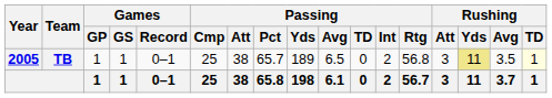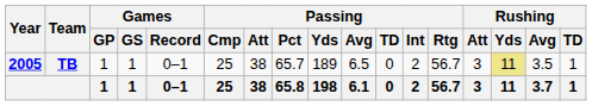TB | Passing / Rtg: 56.8 -> 56.7
TB | Rushing / TD: lightyellow background -> no background
